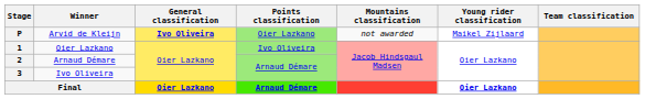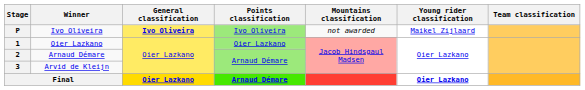P | Winner: Arvid de Kleijn -> Ivo Oliveira
P | Points classification: Oier Lazkano -> Ivo Oliveira
1 | Points classification: Ivo Oliveira -> Oier Lazkano
3 | Winner: Ivo Oliveira -> Arvid de Kleijn
